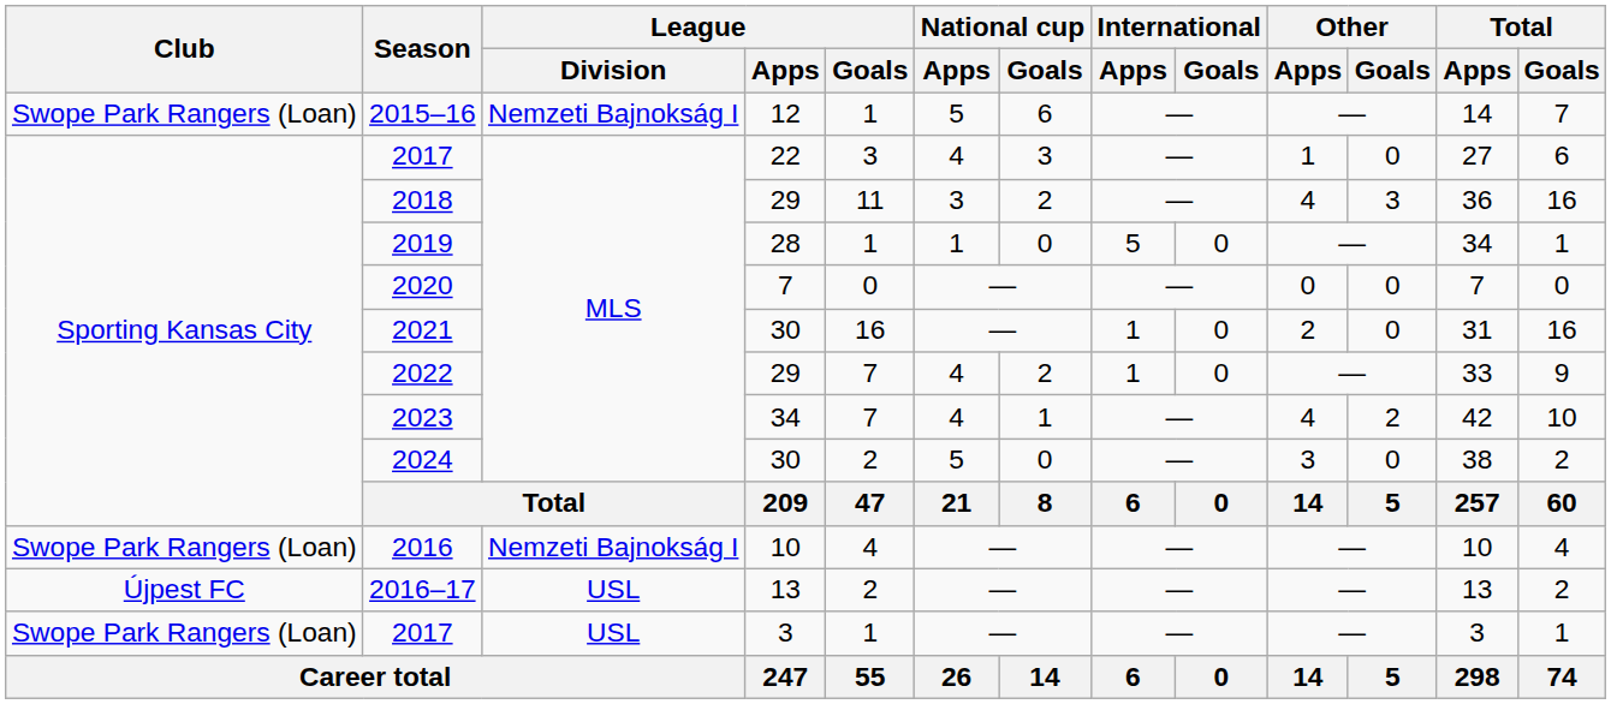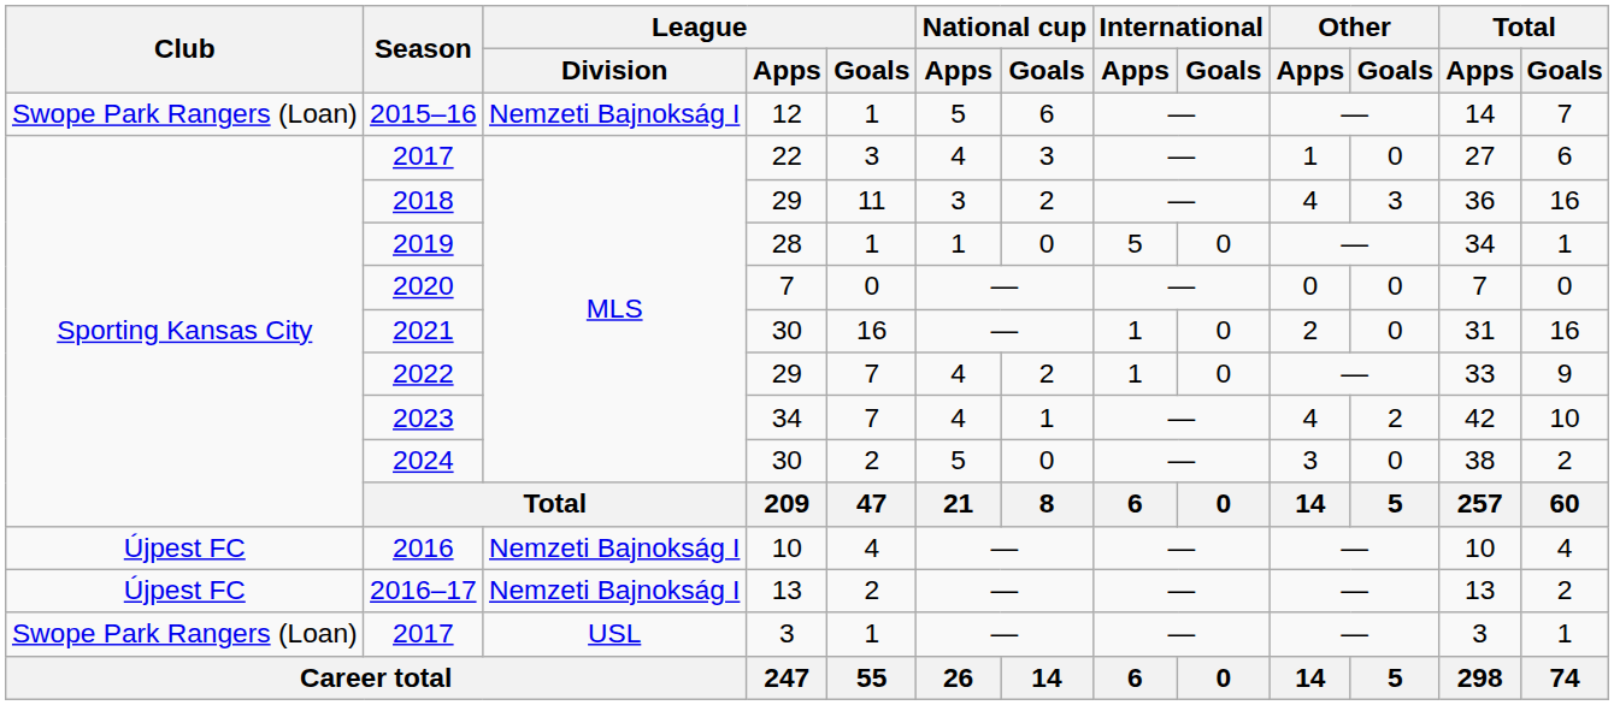2016 | Club: Swope Park Rangers (Loan) -> Újpest FC
2016–17 | League / Division: USL -> Nemzeti Bajnokság I
